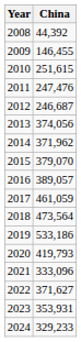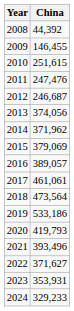2015 | China: 379,070 -> 379,069
2017 | China: 461,059 -> 461,061
2021 | China: 333,096 -> 393,496
